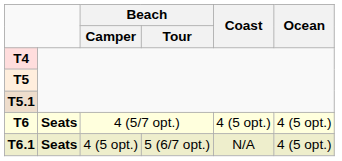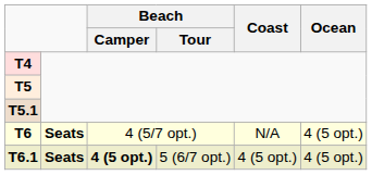T6 | Coast: 4 (5 opt.) -> N/A
T6.1 | Beach / Camper: normal -> bold
T6.1 | Coast: N/A -> 4 (5 opt.)
